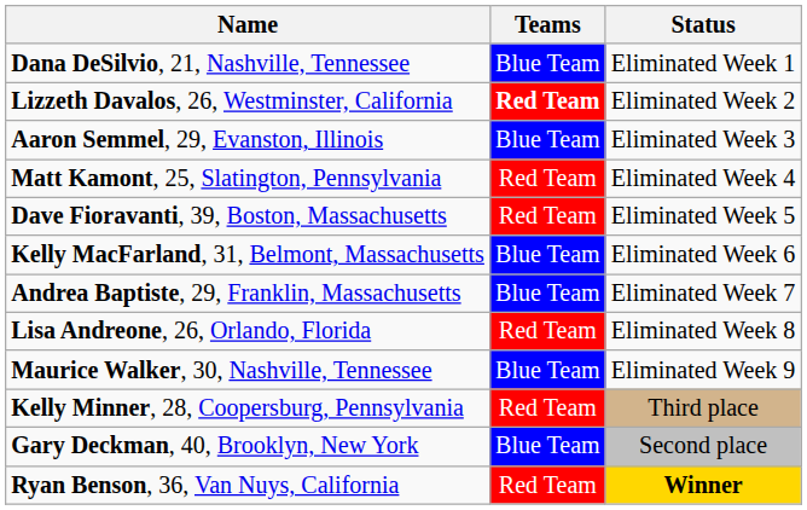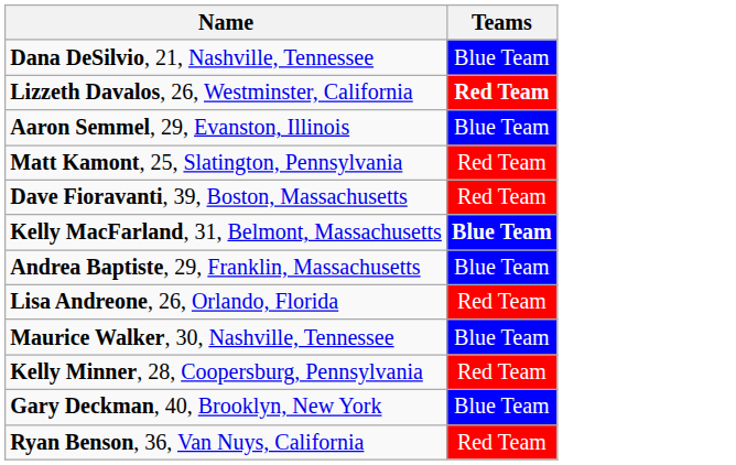- column: Status | Eliminated Week 1 | Eliminated Week 2 | Eliminated Week 3 | Eliminated Week 4 | Eliminated Week 5 | Eliminated Week 6 | Eliminated Week 7 | Eliminated Week 8 | Eliminated Week 9 | Third place | Second place | Winner
Kelly MacFarland, 31, Belmont, Massachusetts | Teams: normal -> bold
